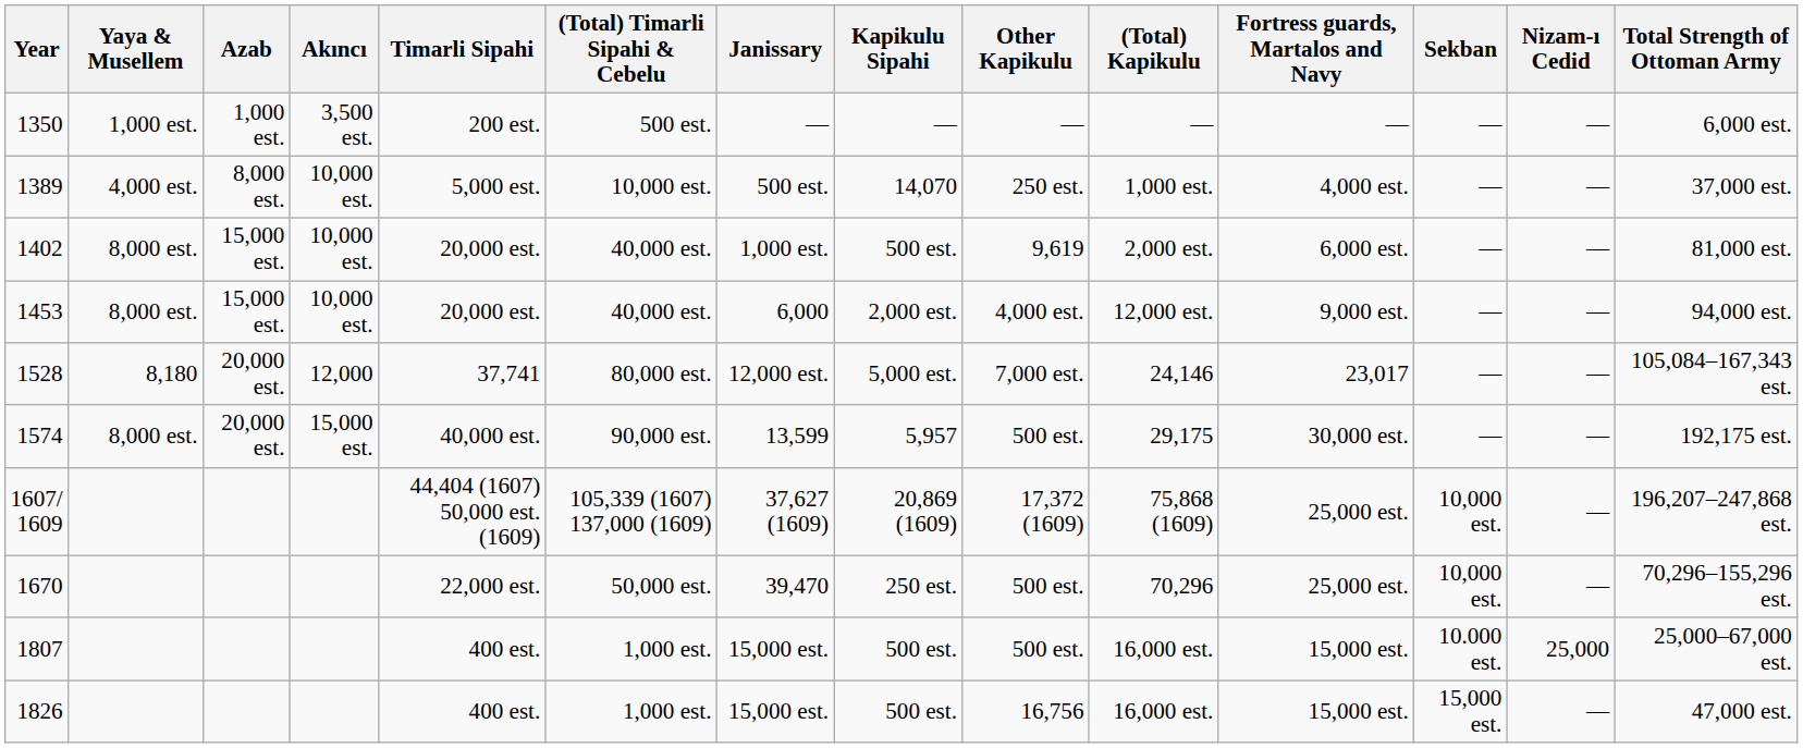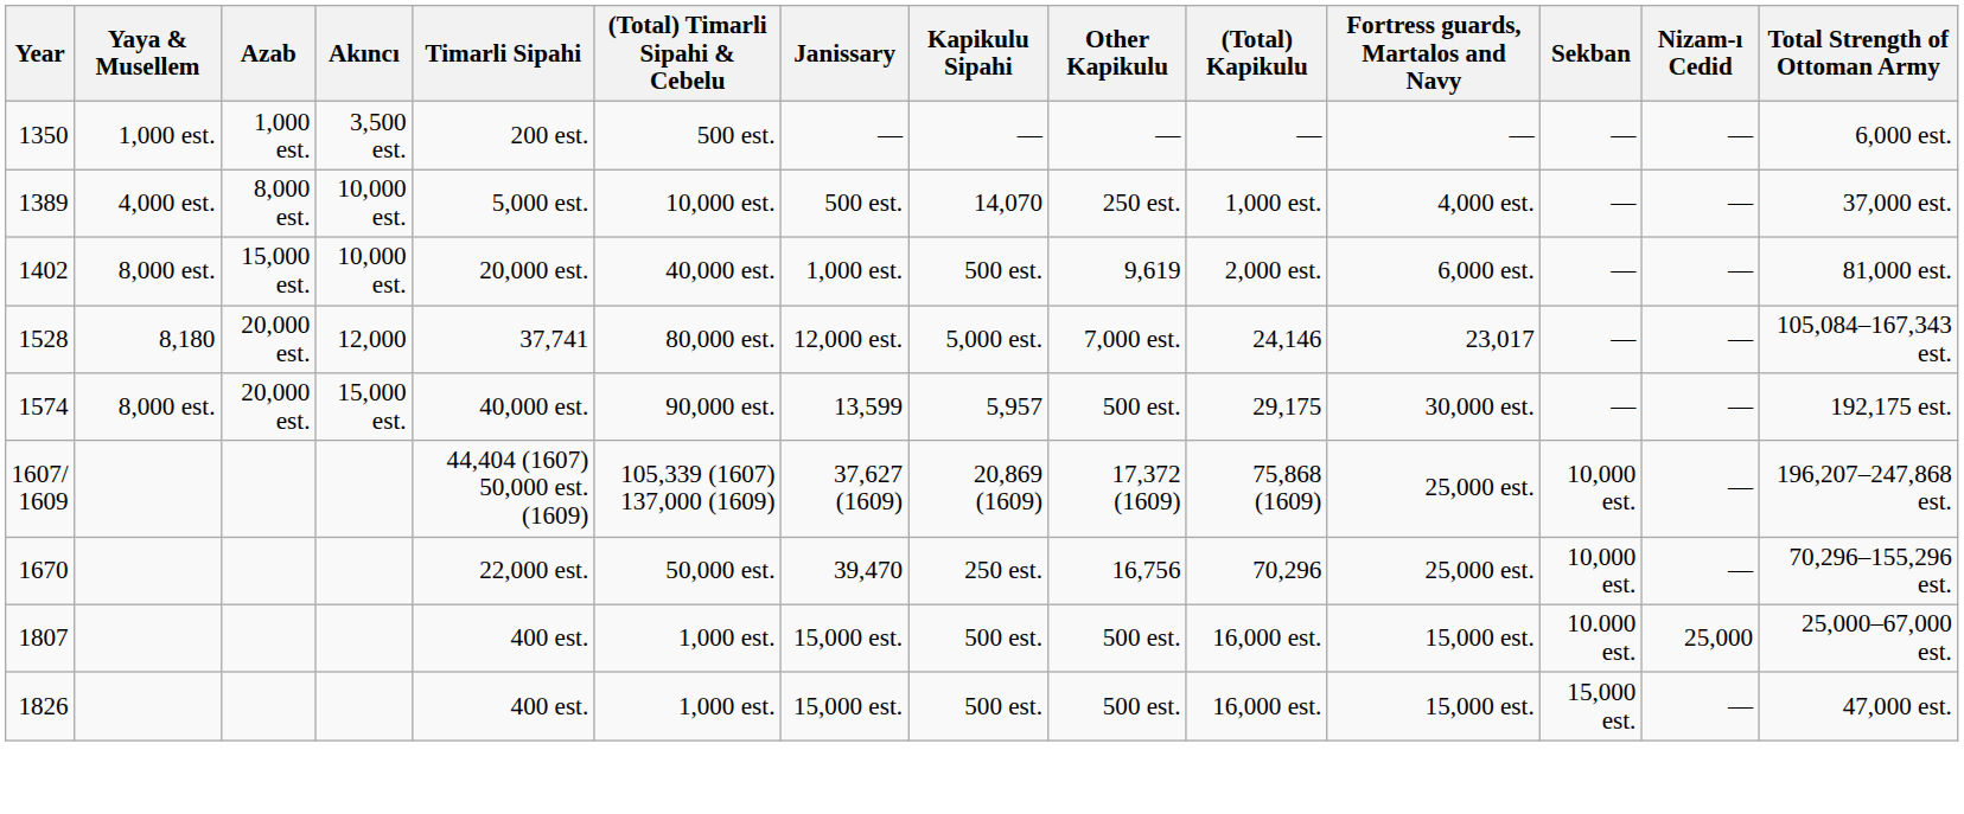- row: 1453 | 8,000 est. | 15,000 est. | 10,000 est. | 20,000 est. | 40,000 est. | 6,000 | 2,000 est. | 4,000 est. | 12,000 est. | 9,000 est. | — | — | 94,000 est.
1670 | Other Kapikulu: 500 est. -> 16,756
1826 | Other Kapikulu: 16,756 -> 500 est.
